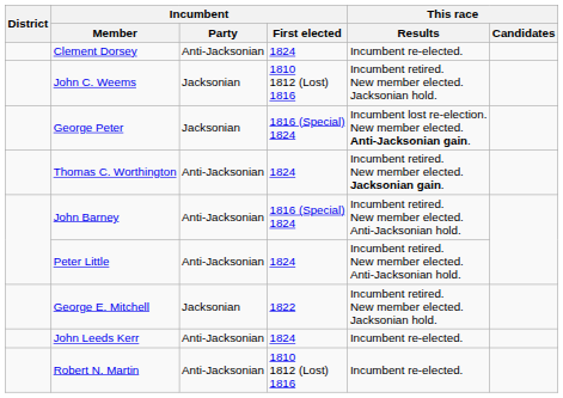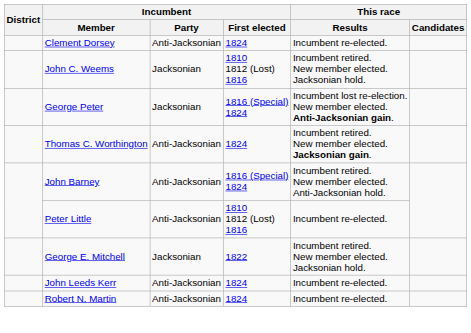Peter Little | Incumbent / First elected: 1824 -> 1810 1812 (Lost) 1816
Peter Little | This race / Results: Incumbent retired. New member elected. Anti-Jacksonian hold. -> Incumbent re-elected.
Robert N. Martin | Incumbent / First elected: 1810 1812 (Lost) 1816 -> 1824
